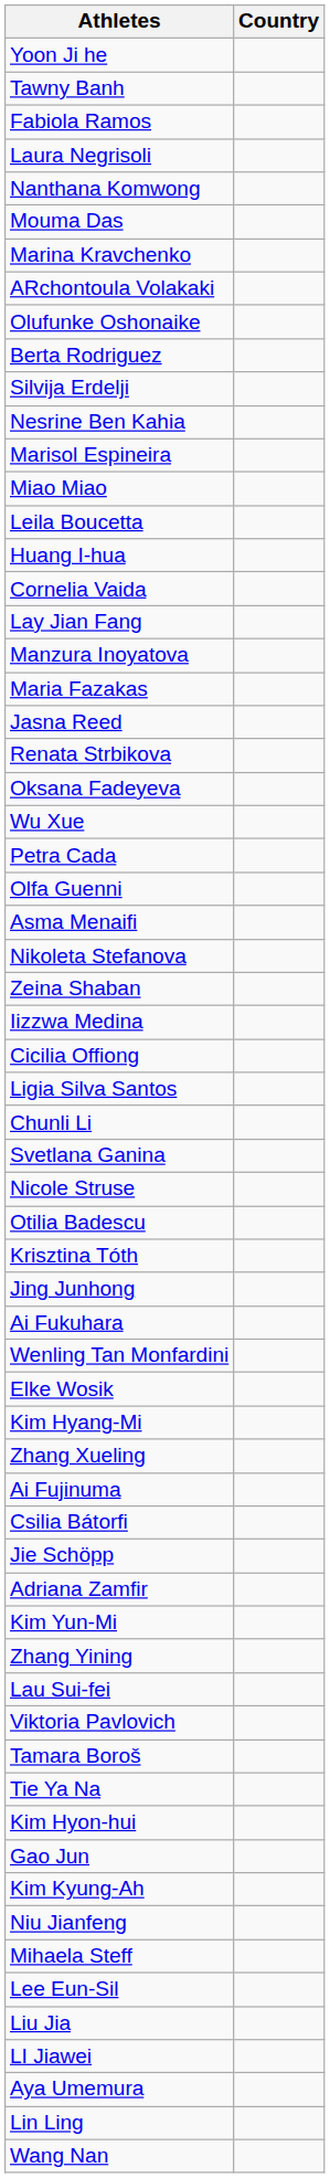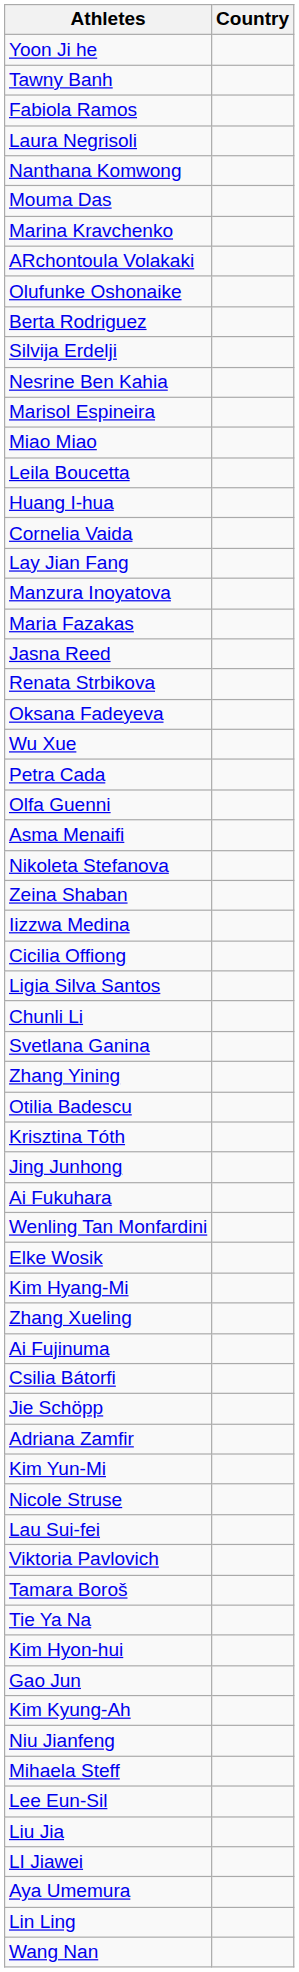rows swapped: Nicole Struse <-> Zhang Yining
